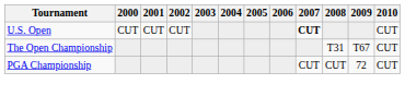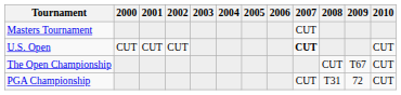+ row: Masters Tournament | CUT
The Open Championship | 2008: T31 -> CUT
PGA Championship | 2008: CUT -> T31
